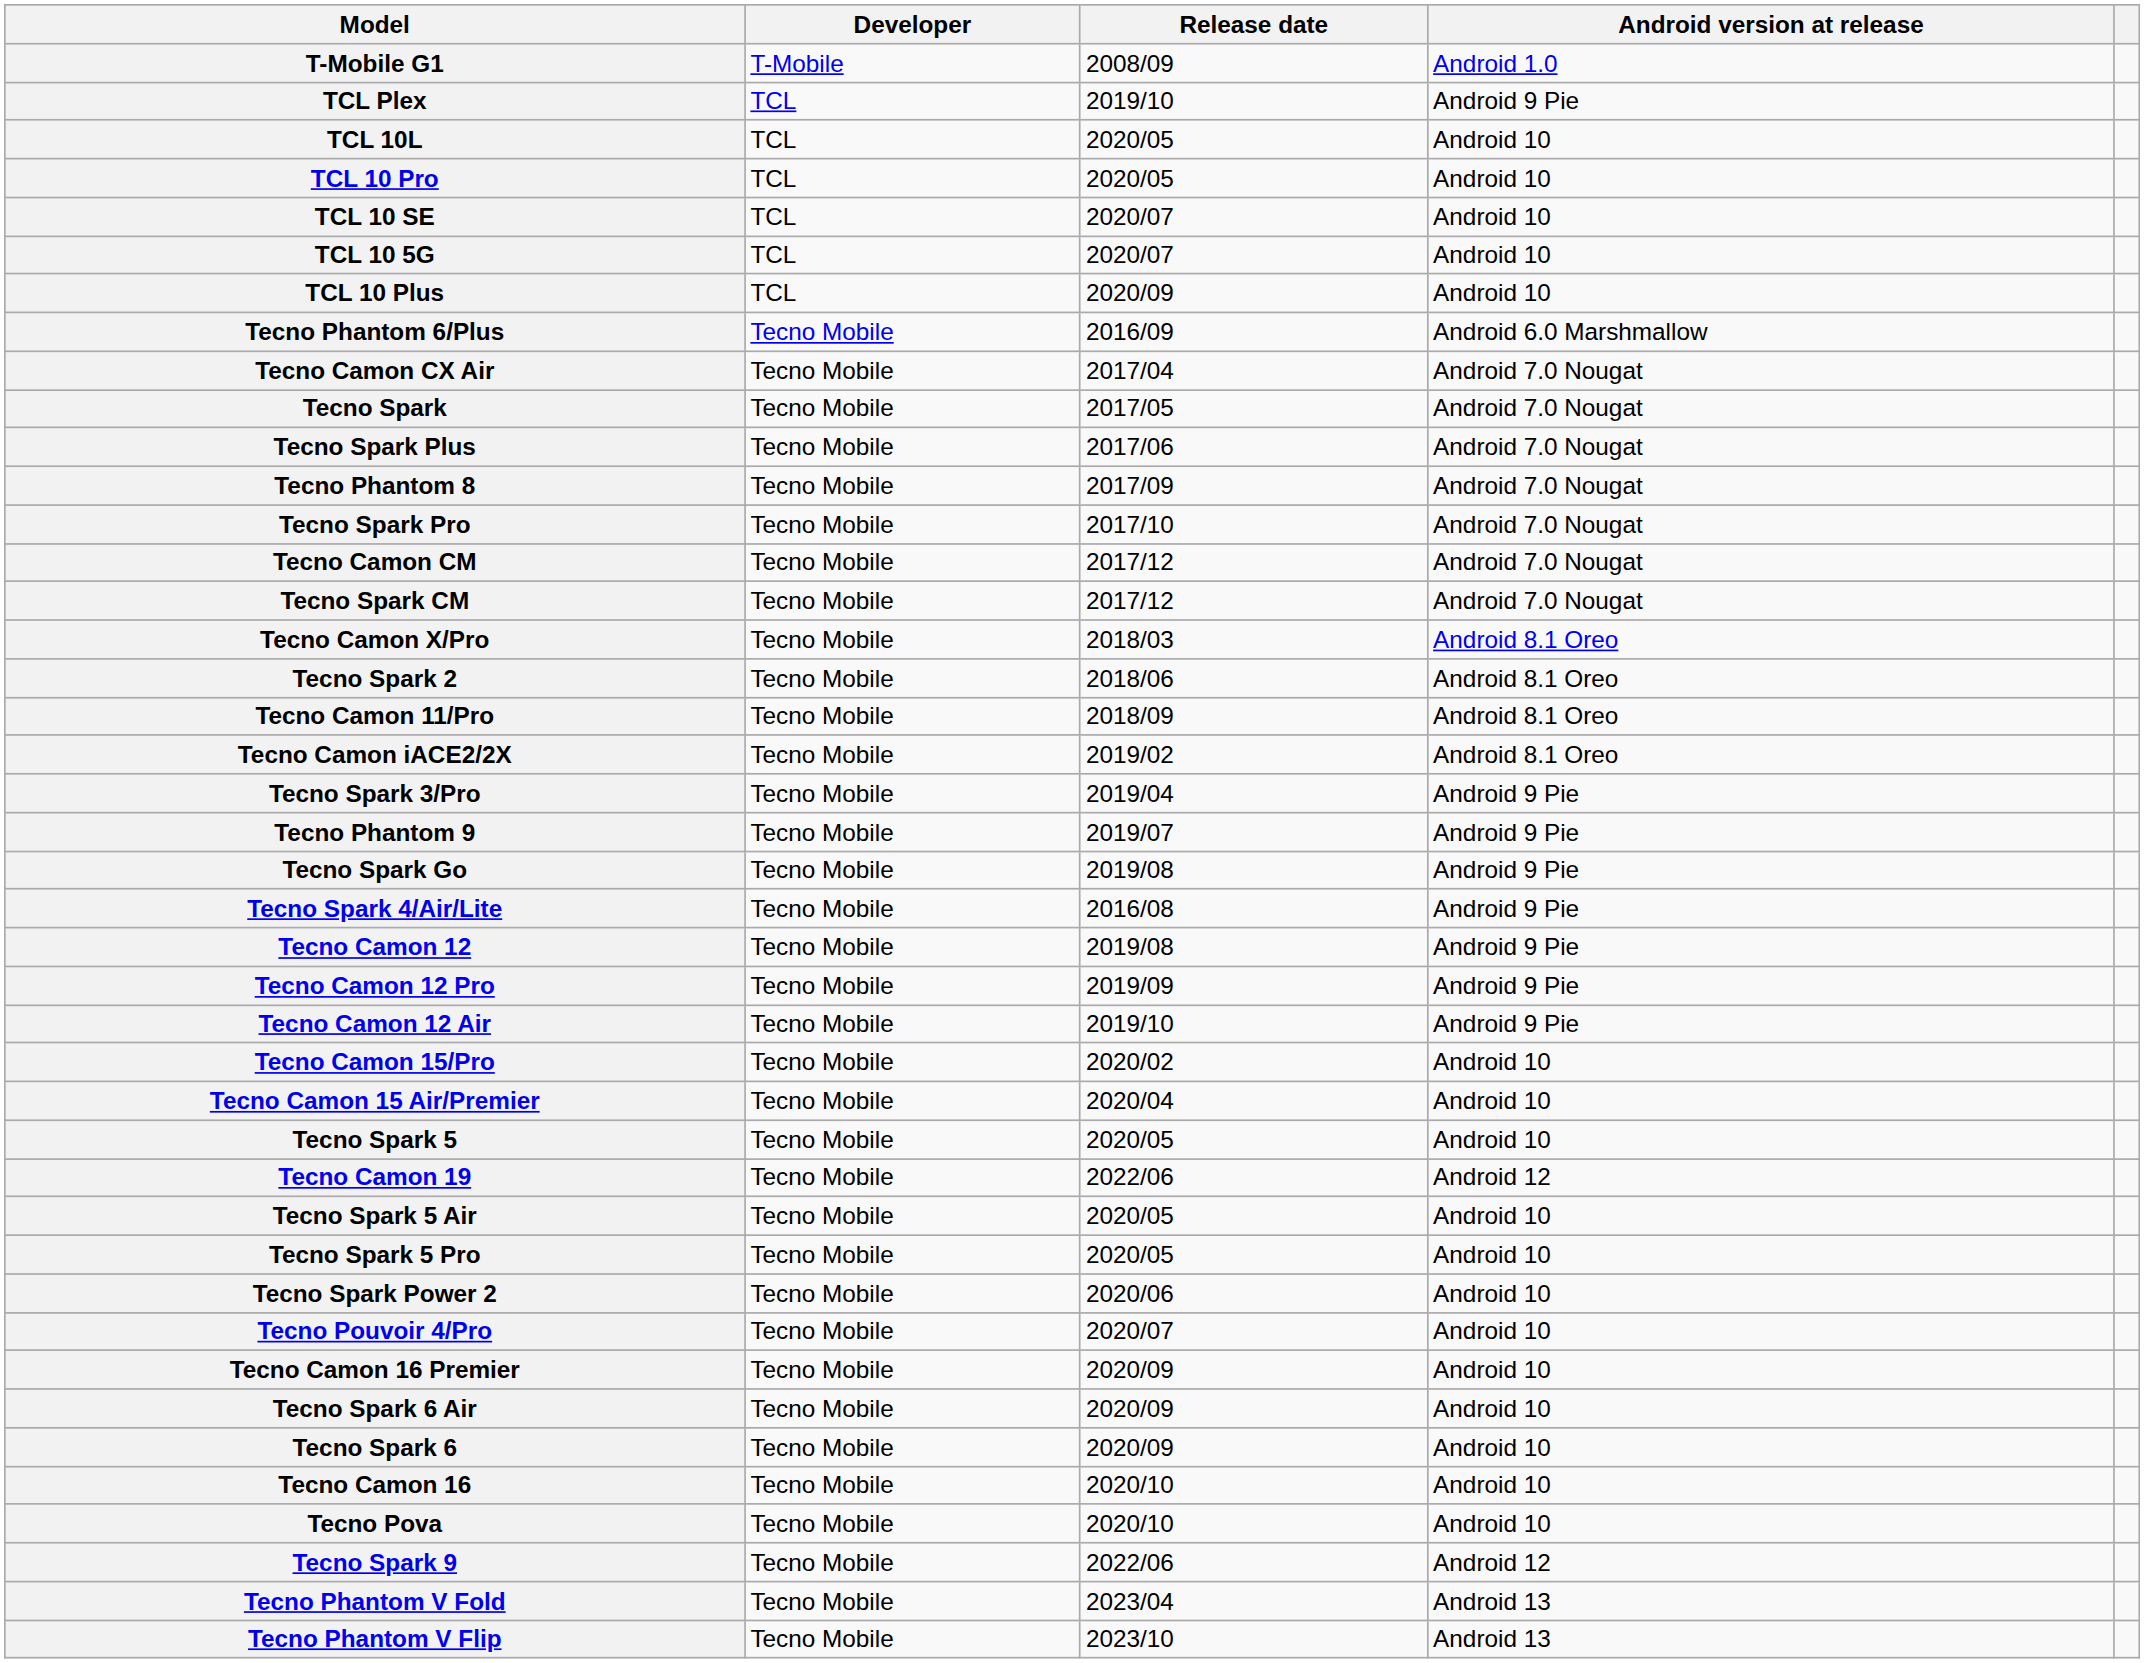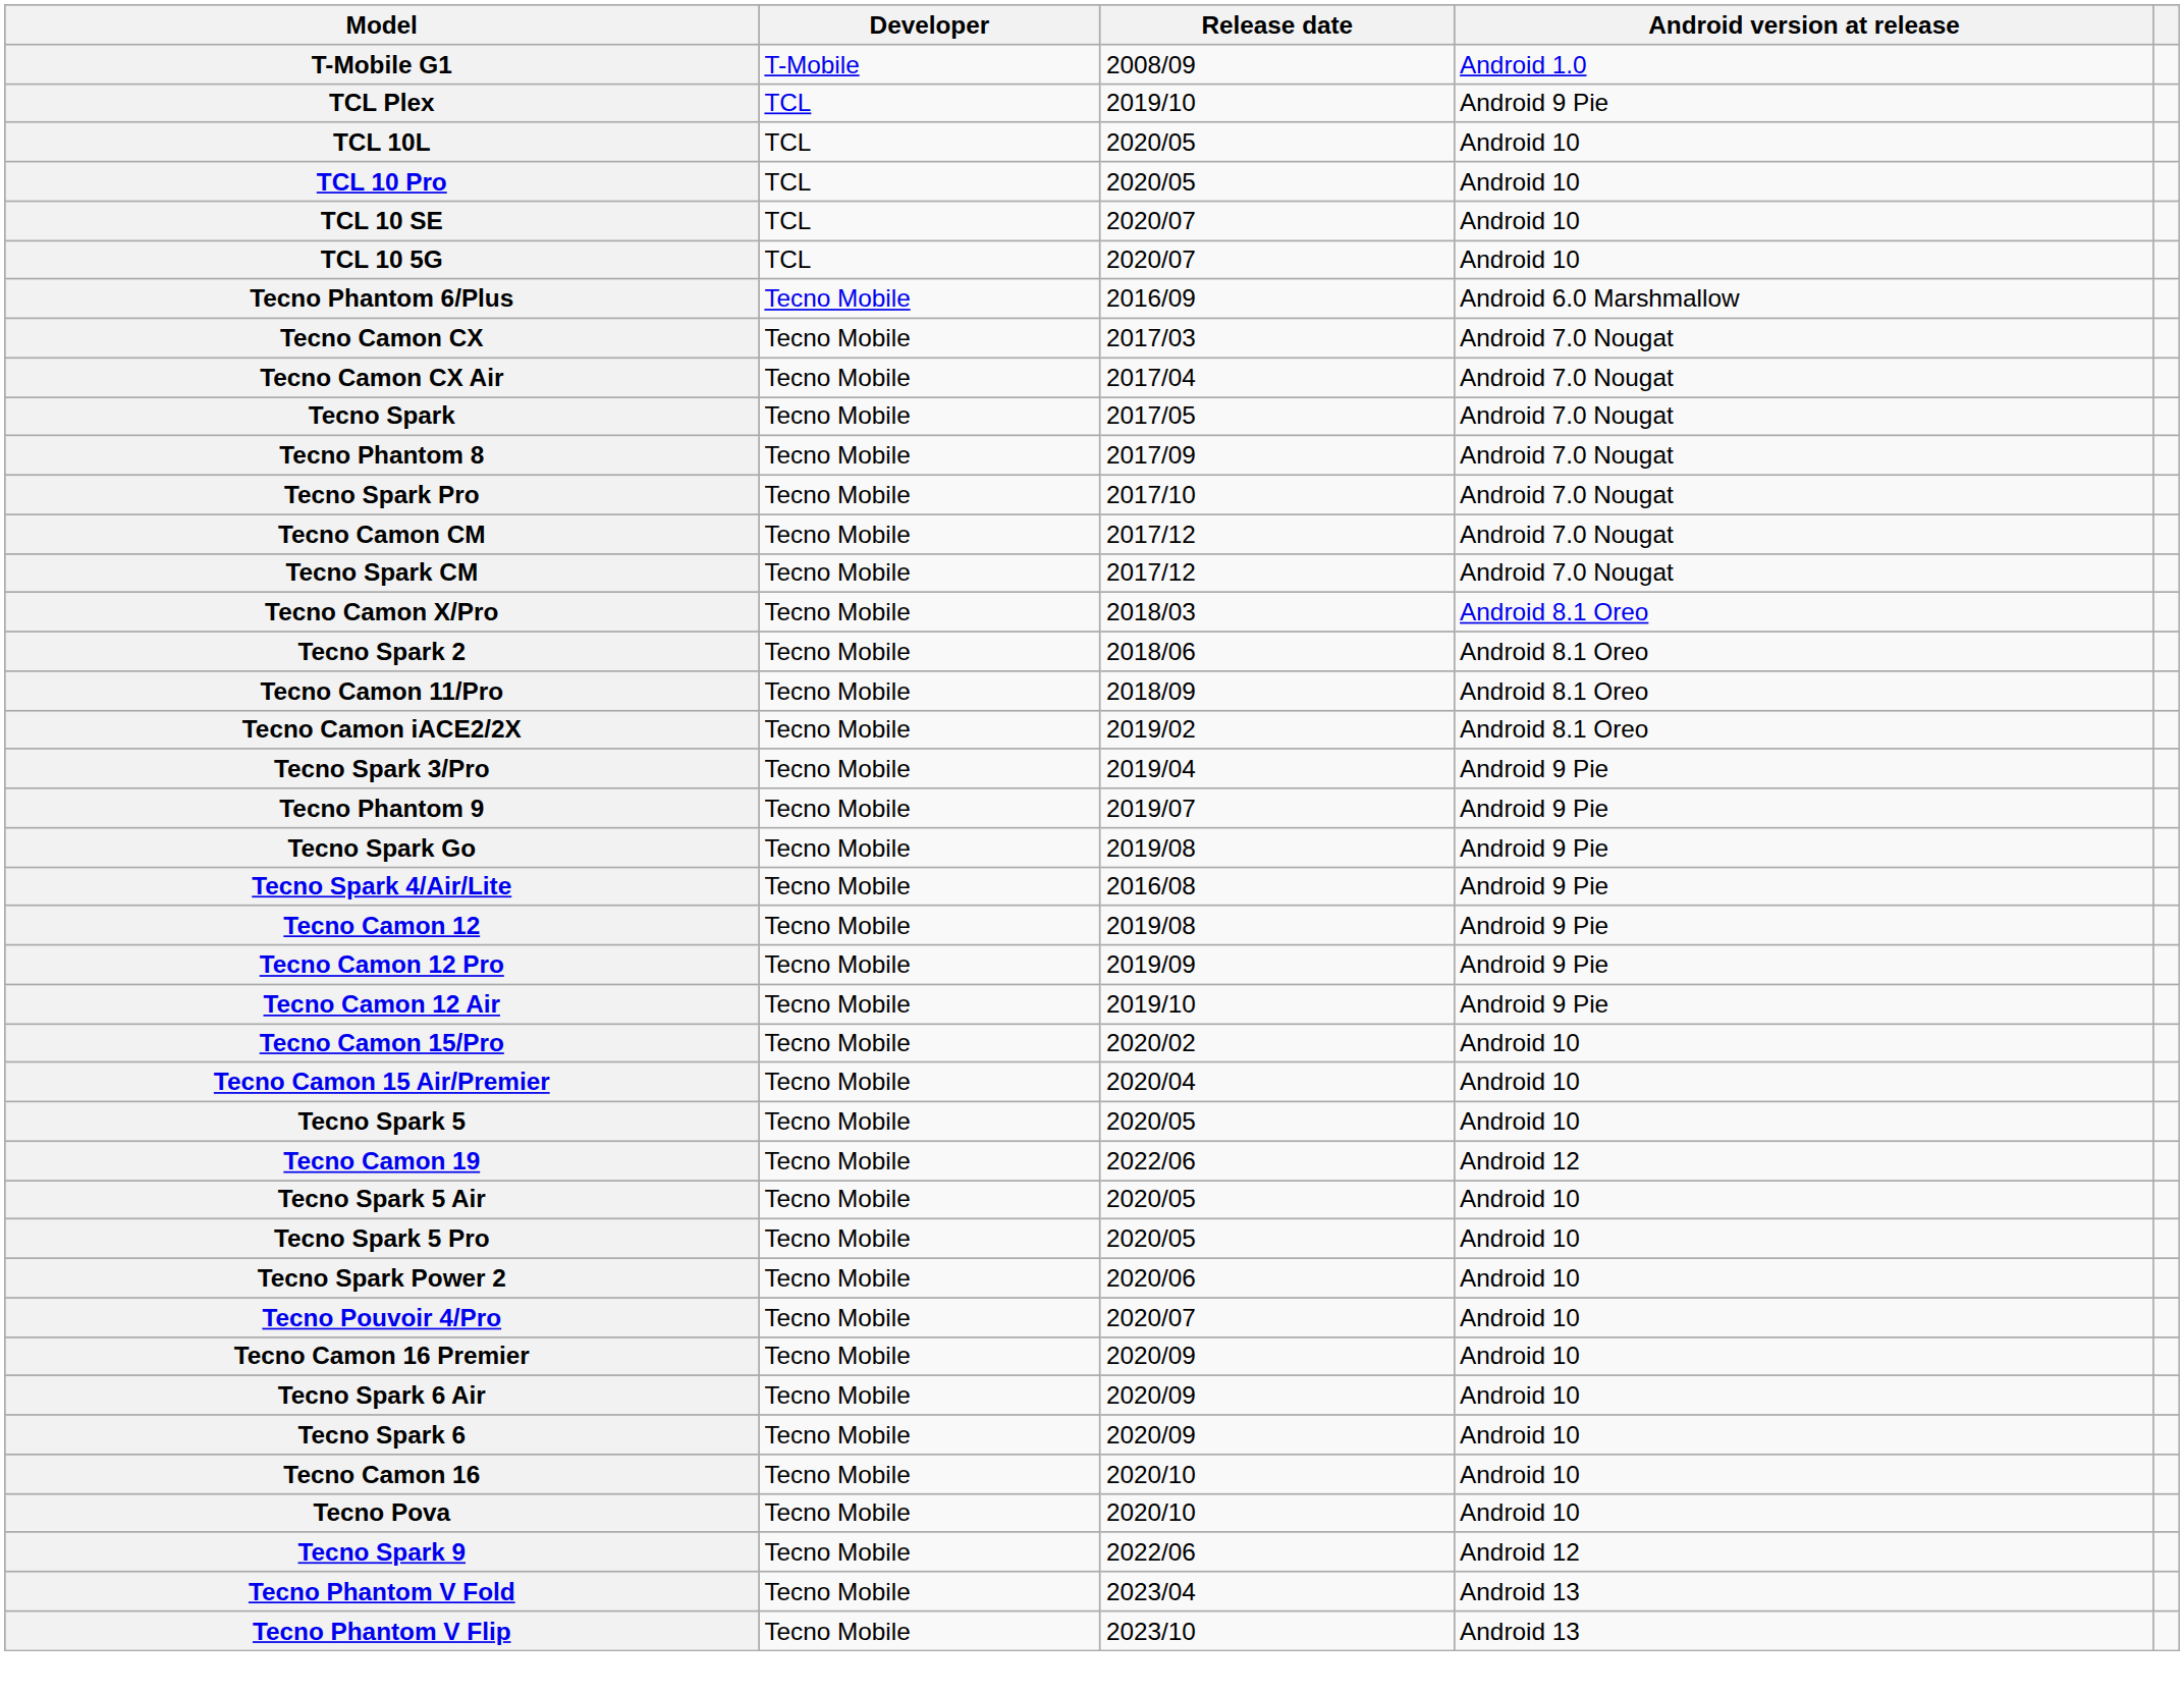- row: TCL 10 Plus | TCL | 2020/09 | Android 10
+ row: Tecno Camon CX | Tecno Mobile | 2017/03 | Android 7.0 Nougat
- row: Tecno Spark Plus | Tecno Mobile | 2017/06 | Android 7.0 Nougat
